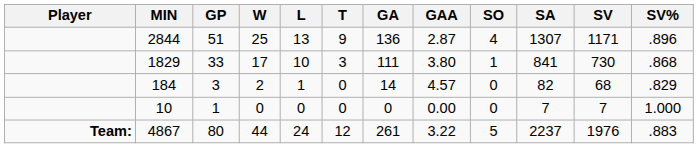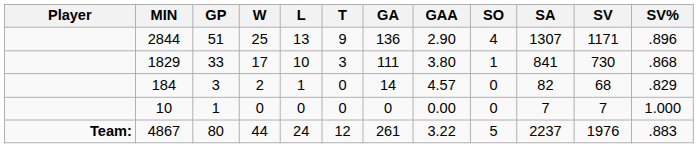2844 | GAA: 2.87 -> 2.90
